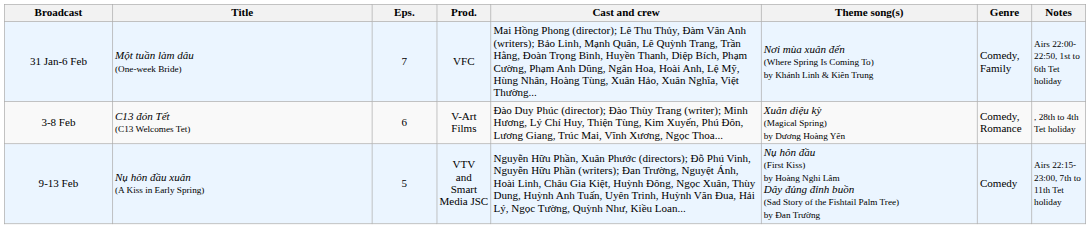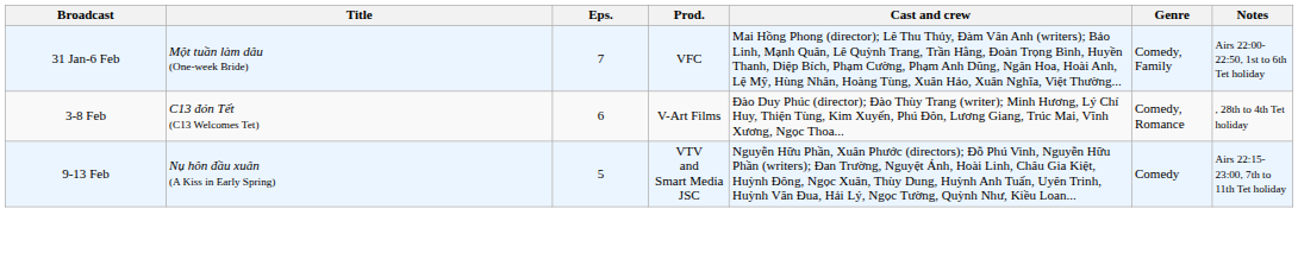- column: Theme song(s) | Nơi mùa xuân đến (Where Spring Is Coming To) by Khánh Linh & Kiên Trung | Xuân diệu kỳ (Magical Spring) by Dương Hoàng Yến | Nụ hôn đầu (First Kiss) by Hoàng Nghi Lâm Dây đủng đỉnh buồn (Sad Story of the Fishtail Palm Tree) by Đan Trường
